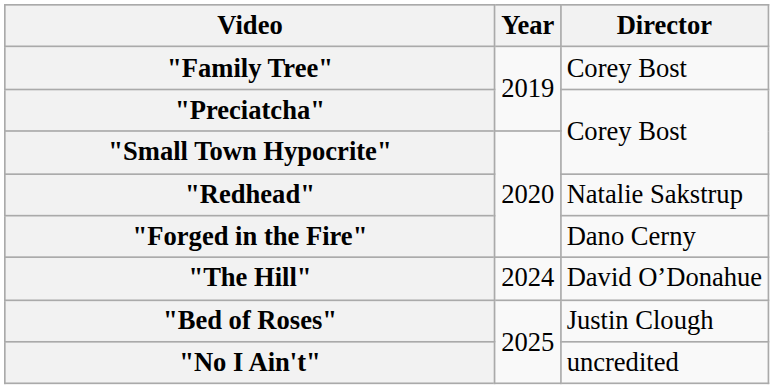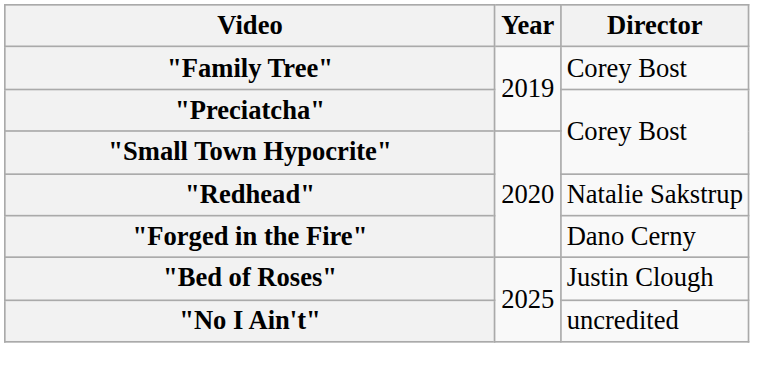- row: "The Hill" | 2024 | David O’Donahue
